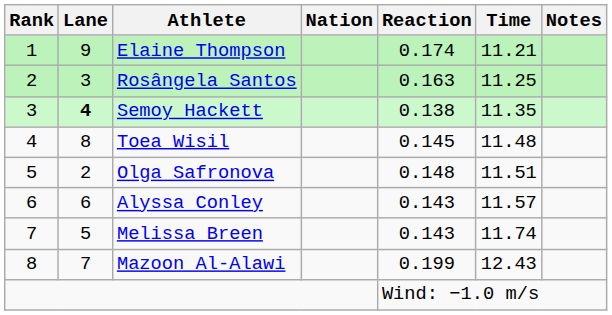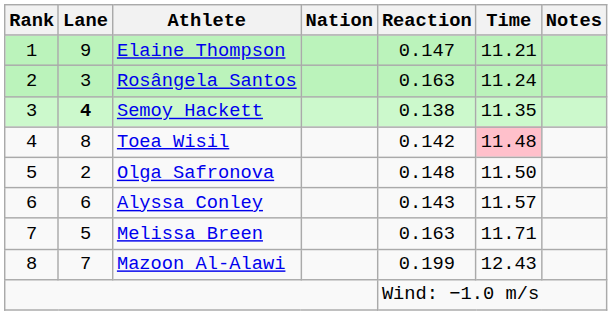Elaine Thompson | Reaction: 0.174 -> 0.147
Rosângela Santos | Time: 11.25 -> 11.24
Toea Wisil | Reaction: 0.145 -> 0.142
Toea Wisil | Time: no background -> pink background
Olga Safronova | Time: 11.51 -> 11.50
Melissa Breen | Reaction: 0.143 -> 0.163
Melissa Breen | Time: 11.74 -> 11.71
